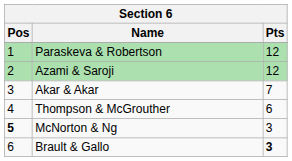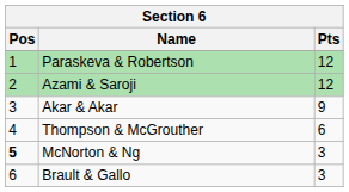Akar & Akar | Pts: 7 -> 9
Brault & Gallo | Pts: bold -> normal
